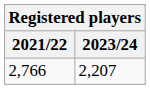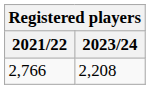2,766 | 2023/24: 2,207 -> 2,208
